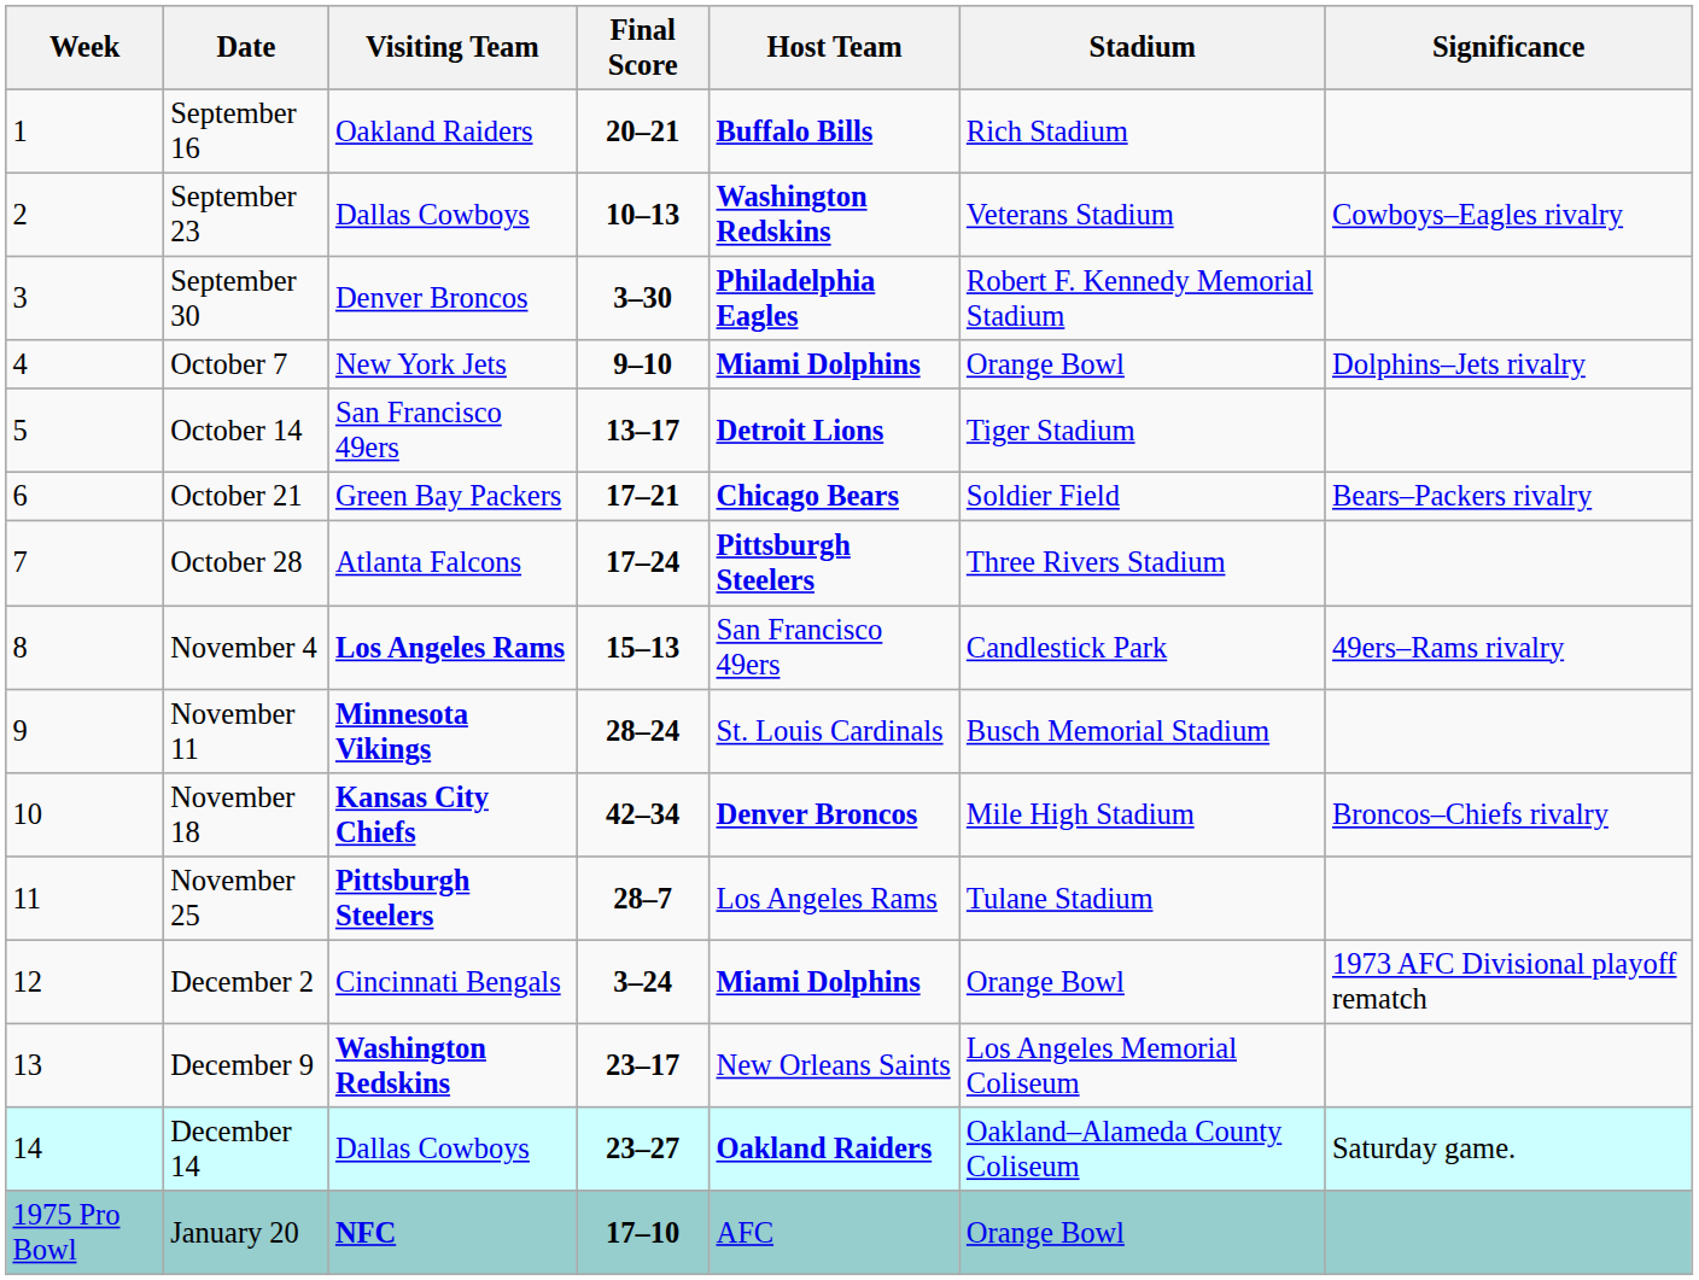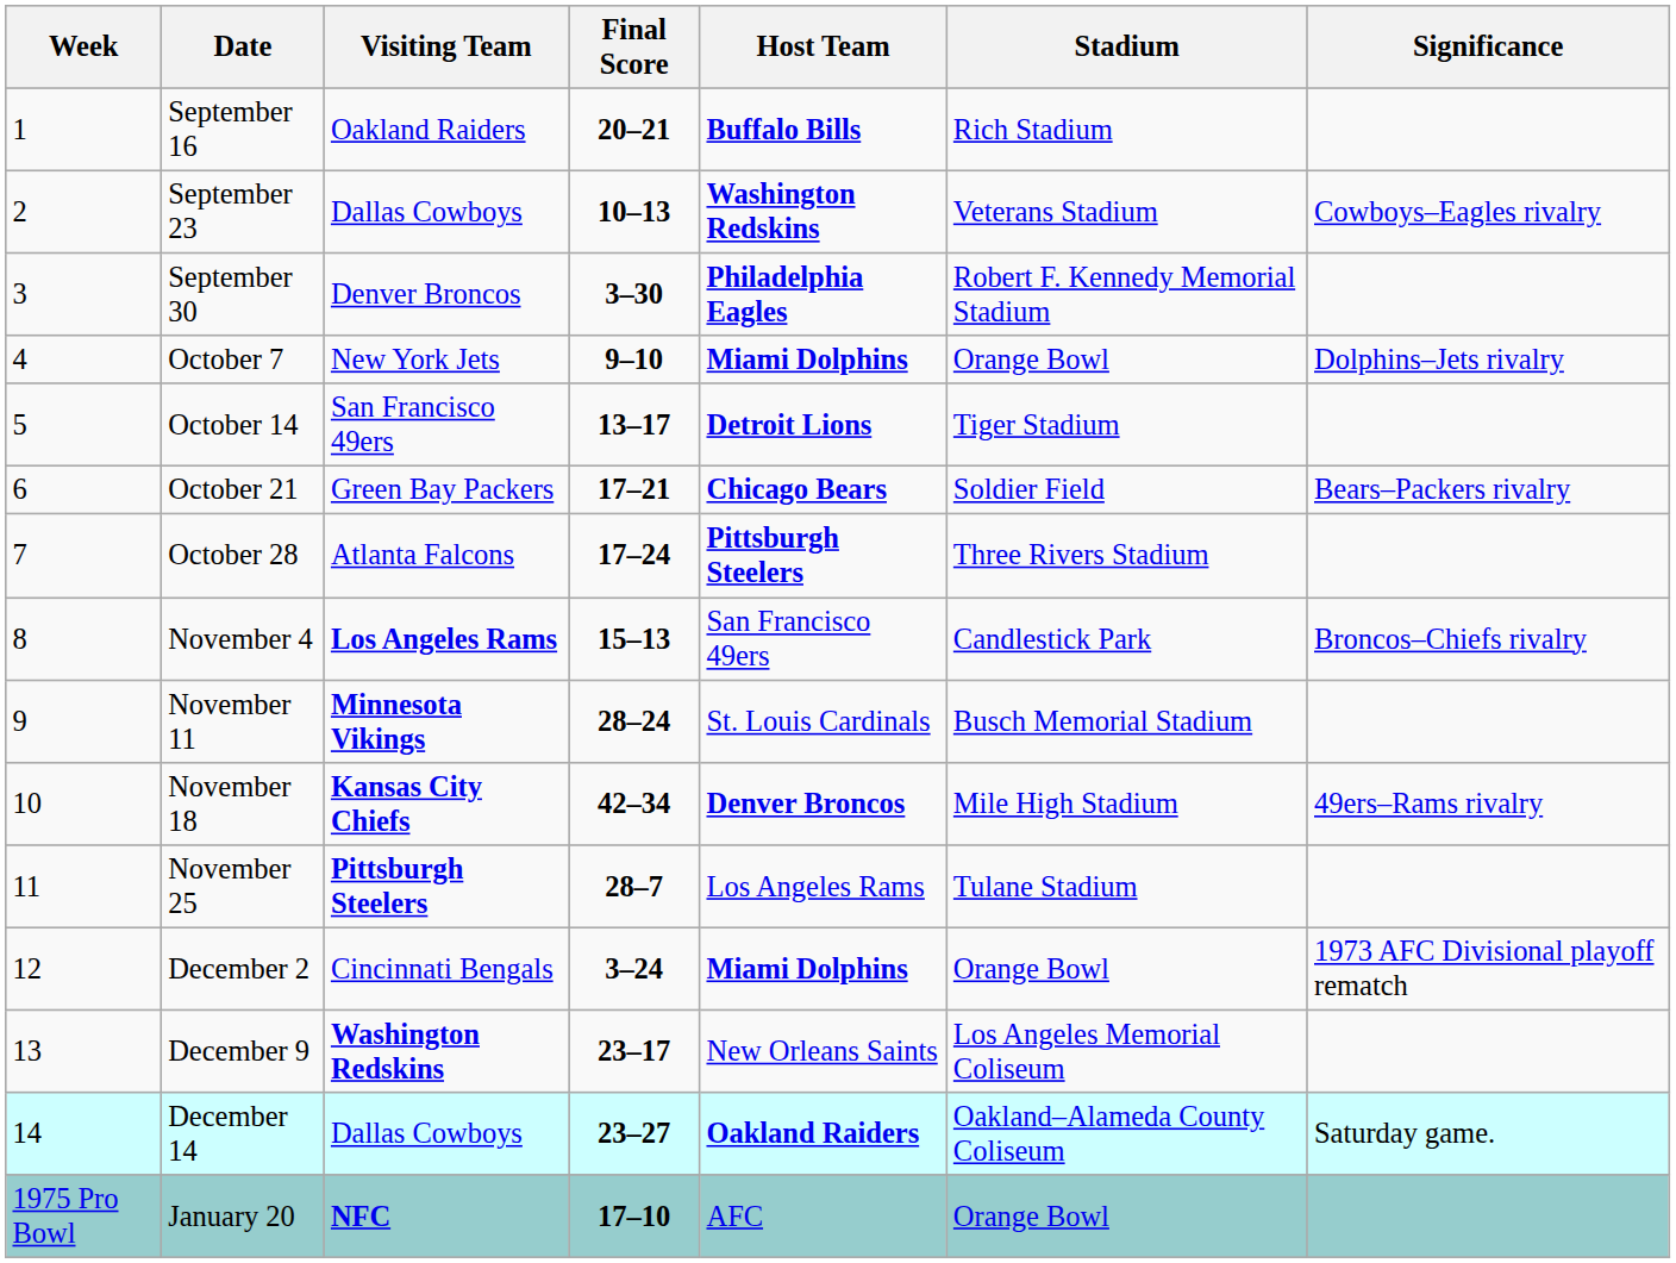November 4 | Significance: 49ers–Rams rivalry -> Broncos–Chiefs rivalry
November 18 | Significance: Broncos–Chiefs rivalry -> 49ers–Rams rivalry
